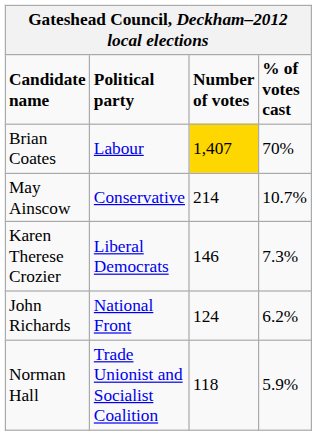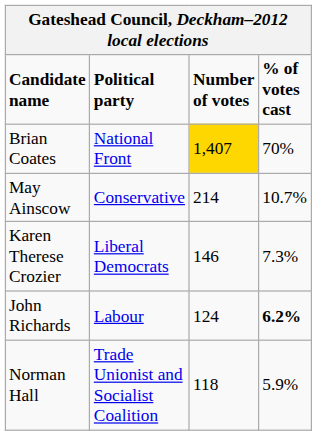Brian Coates | Political party: Labour -> National Front
John Richards | Political party: National Front -> Labour
John Richards | % of votes cast: normal -> bold
